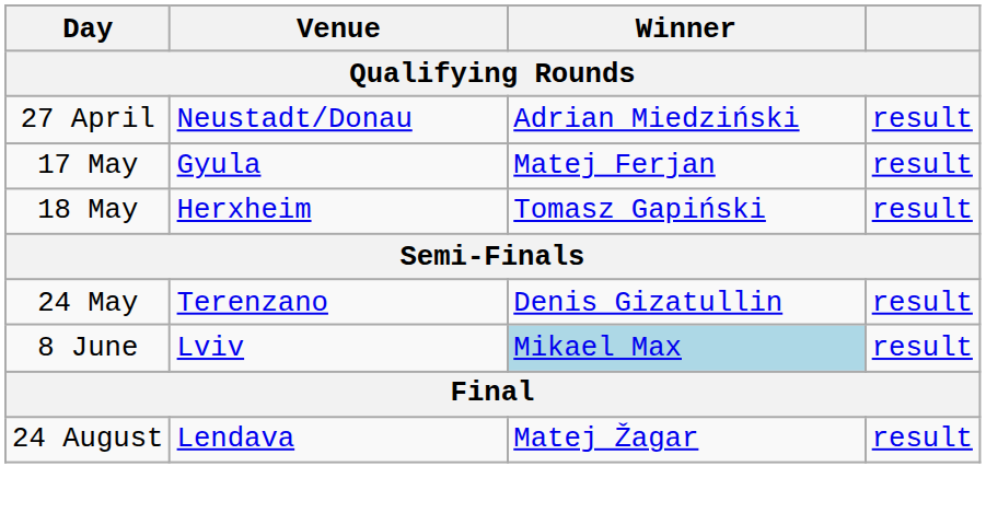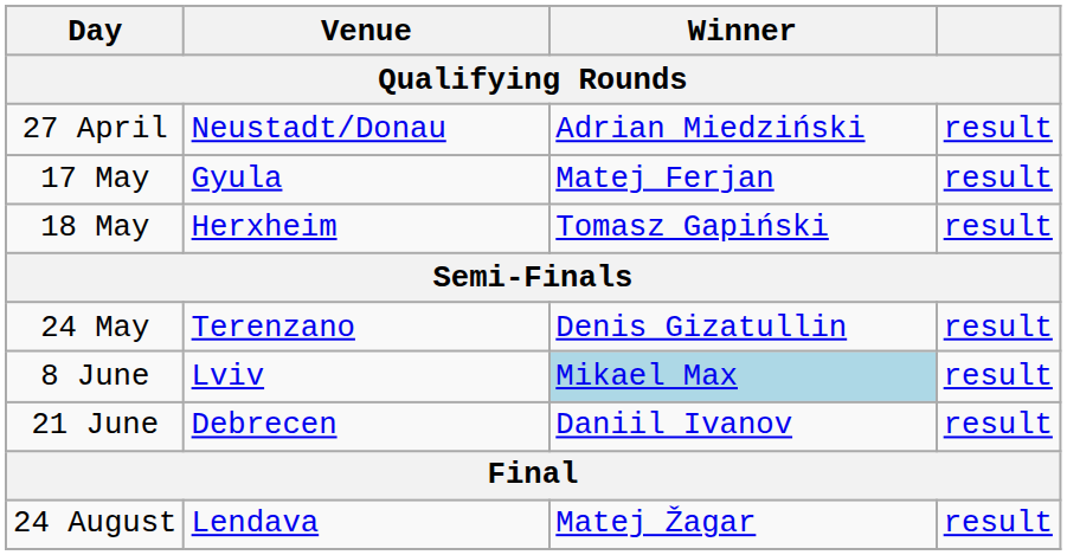+ row: 21 June | Debrecen | Daniil Ivanov | result
